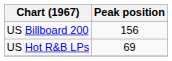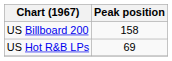US Billboard 200 | Peak position: 156 -> 158
